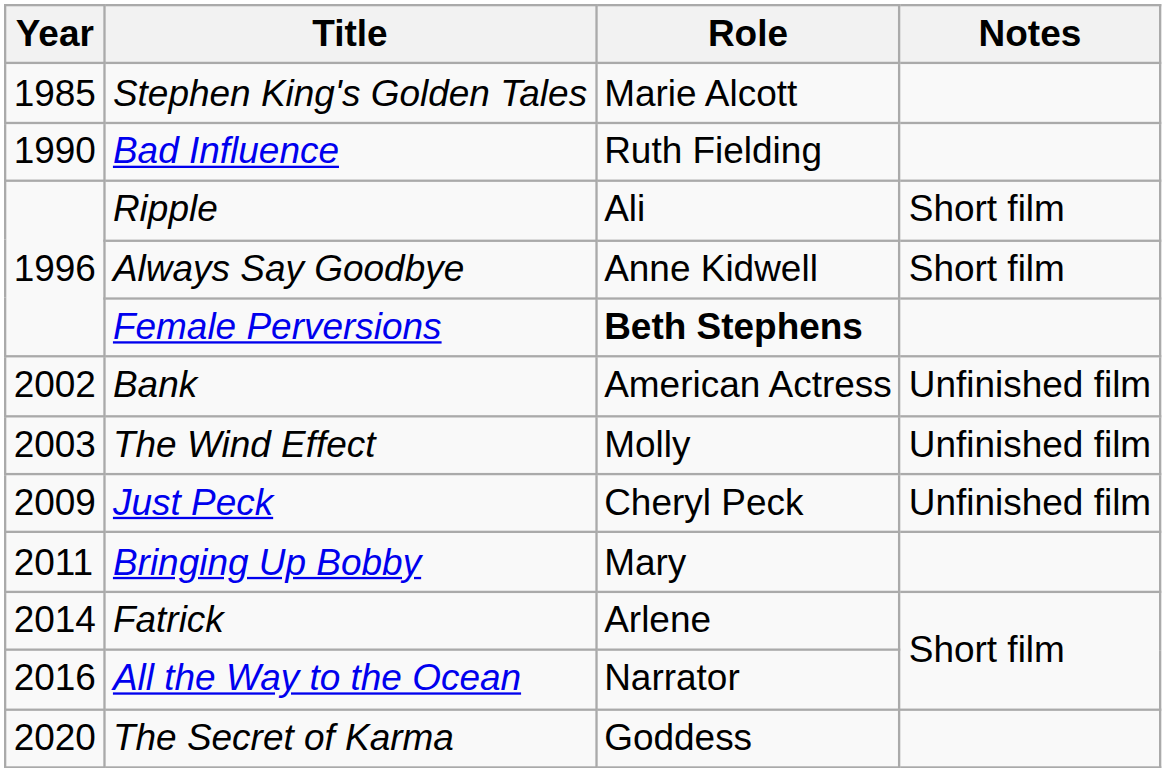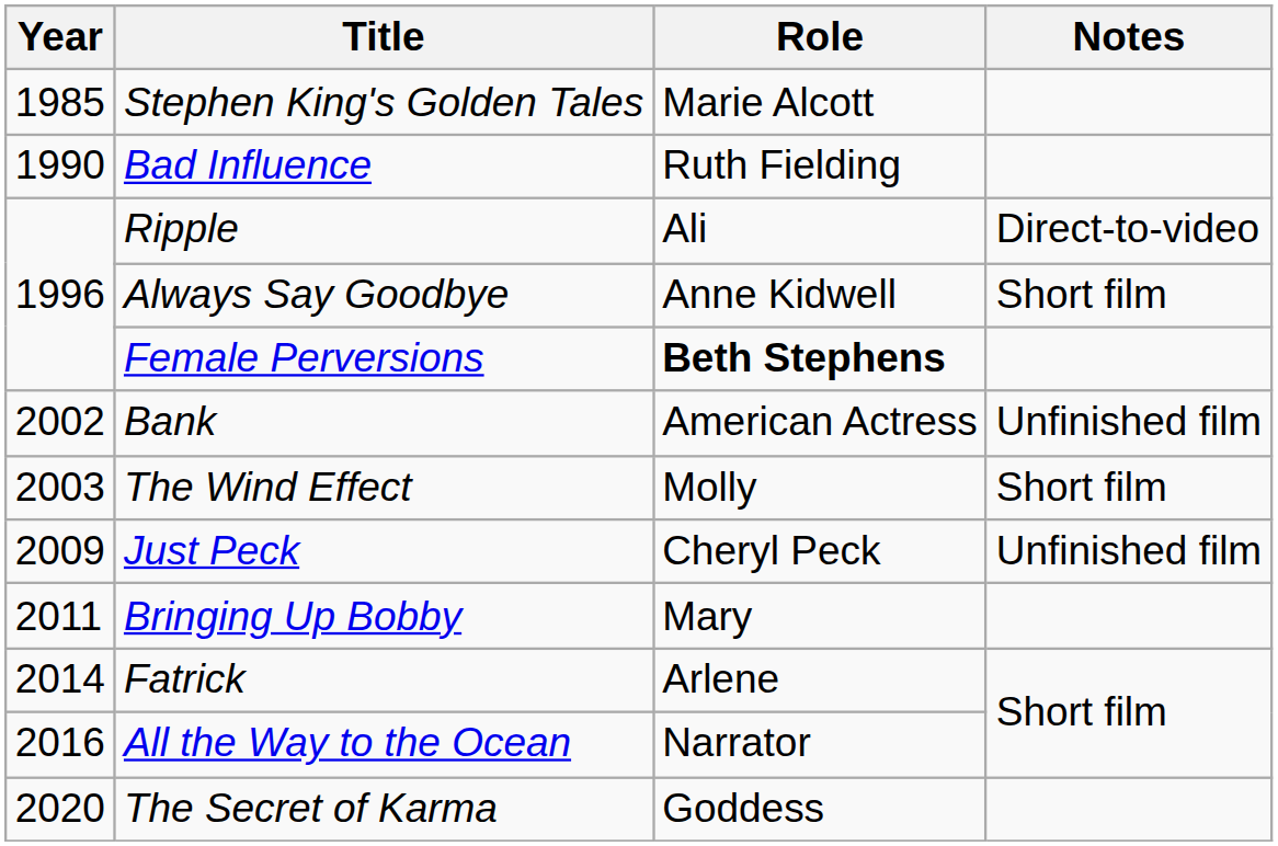Ripple | Notes: Short film -> Direct-to-video
The Wind Effect | Notes: Unfinished film -> Short film
